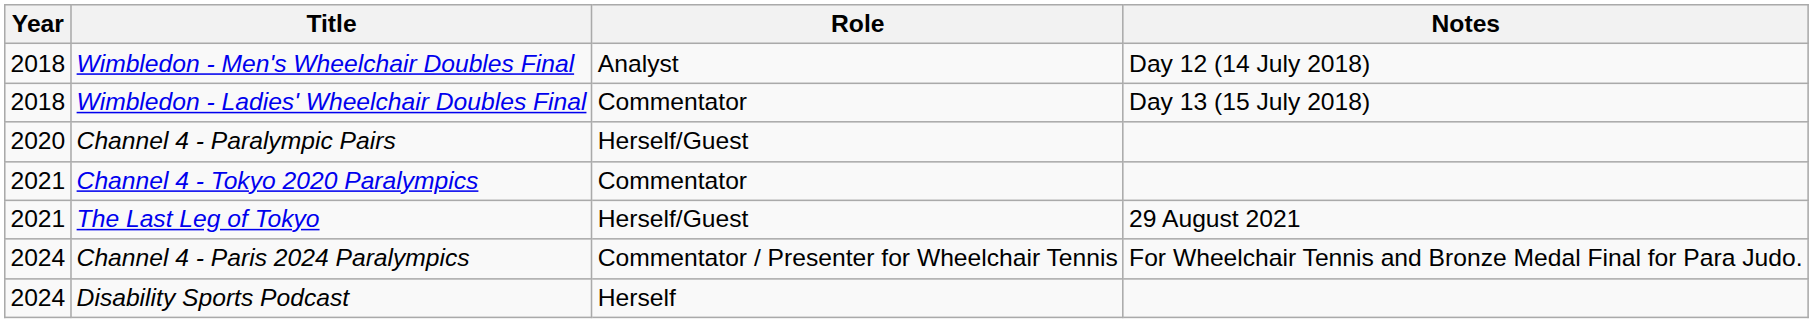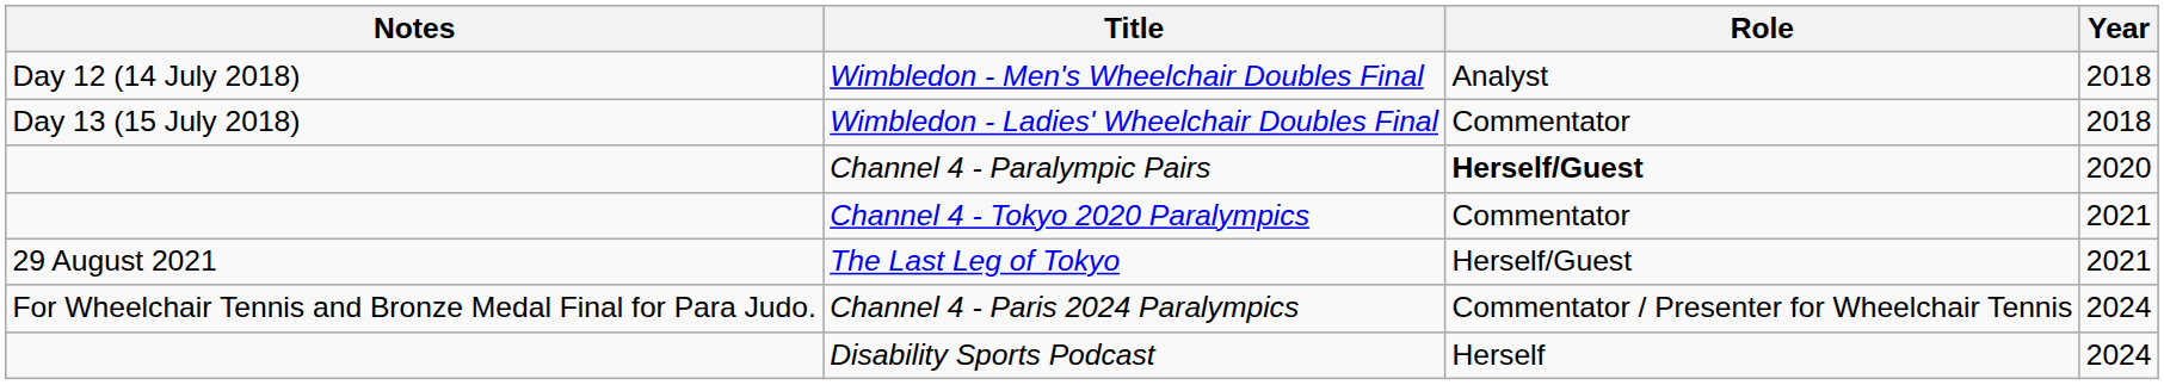columns swapped: Year <-> Notes
Channel 4 - Paralympic Pairs | Role: normal -> bold
